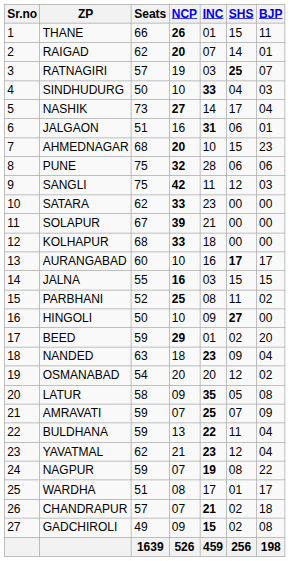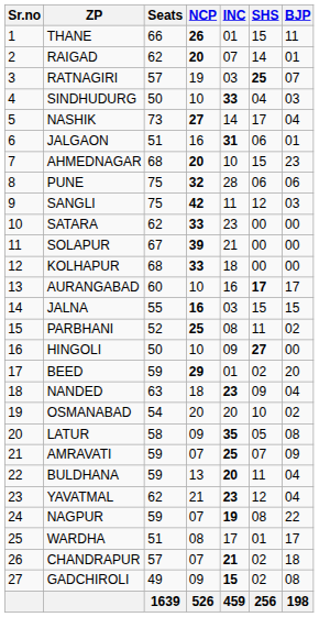OSMANABAD | SHS: 12 -> 10
BULDHANA | INC: 22 -> 20
